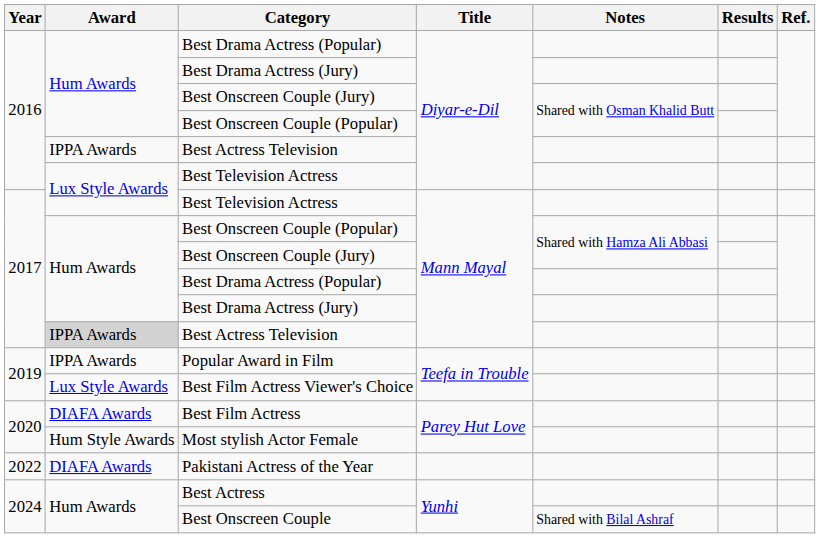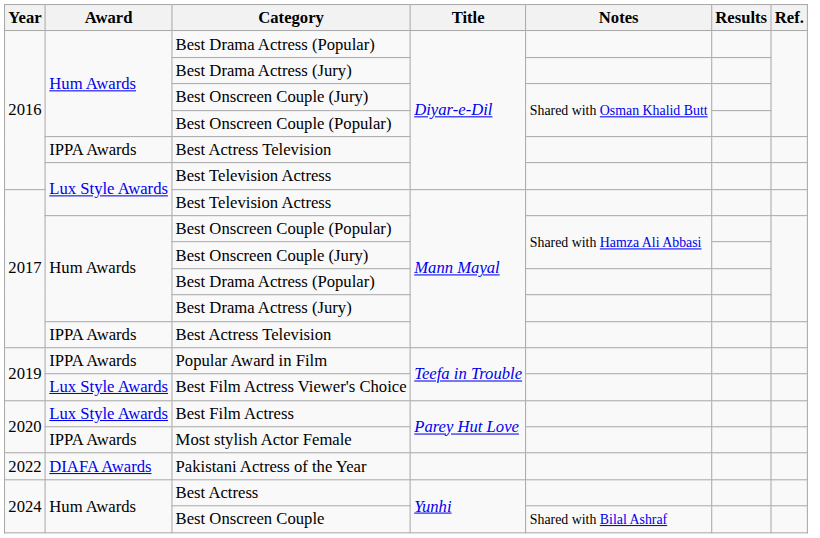2017 / Best Actress Television | Award: lightgrey background -> no background
Best Film Actress | Award: DIAFA Awards -> Lux Style Awards
Most stylish Actor Female | Award: Hum Style Awards -> IPPA Awards
